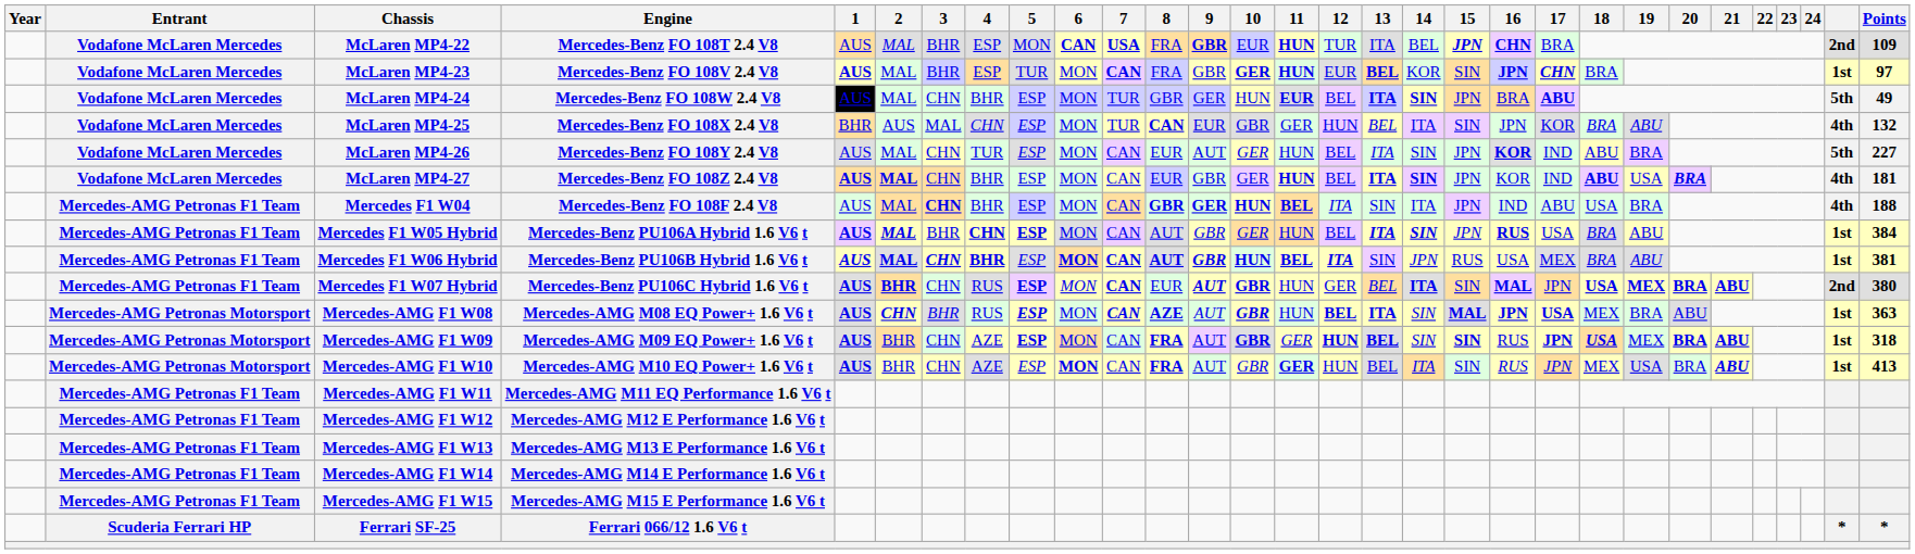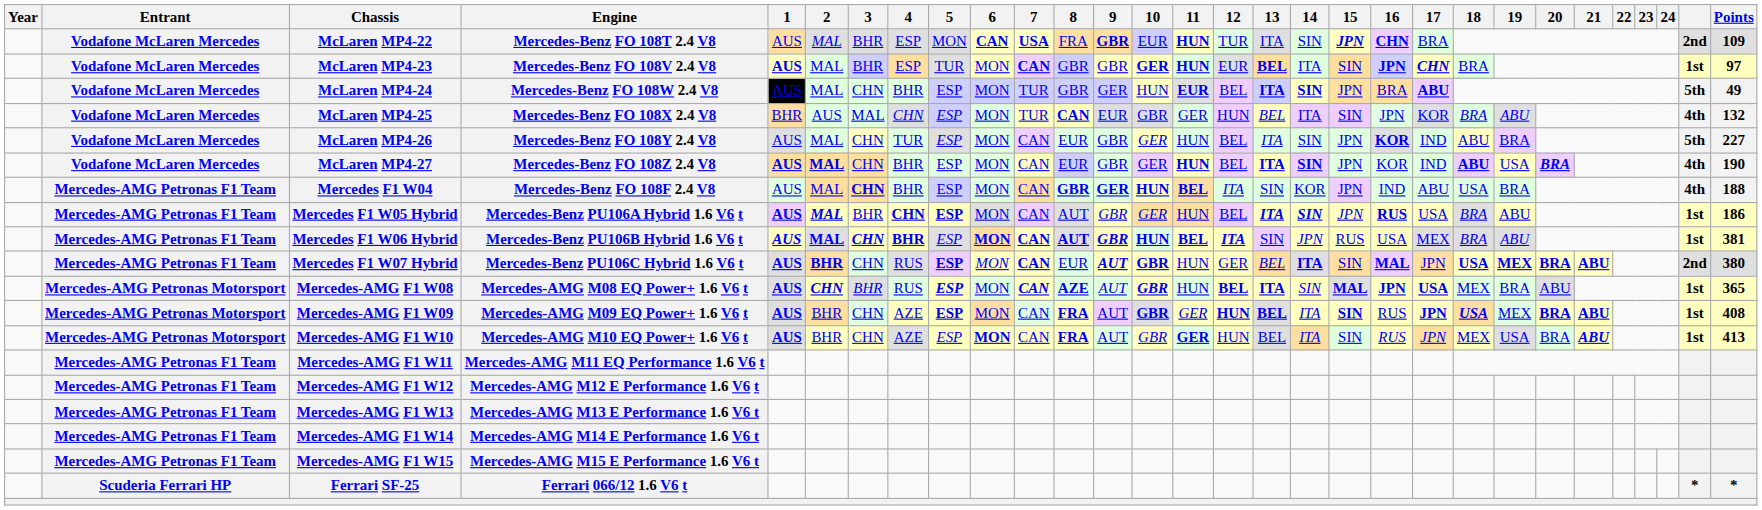McLaren MP4-22 | 14: BEL -> SIN
McLaren MP4-23 | 8: FRA -> GBR
McLaren MP4-23 | 14: KOR -> ITA
McLaren MP4-26 | 9: AUT -> GBR
McLaren MP4-27 | Points: 181 -> 190
Mercedes F1 W04 | 14: ITA -> KOR
Mercedes F1 W05 Hybrid | Points: 384 -> 186
Mercedes-AMG F1 W08 | Points: 363 -> 365
Mercedes-AMG F1 W09 | 14: SIN -> ITA
Mercedes-AMG F1 W09 | Points: 318 -> 408
